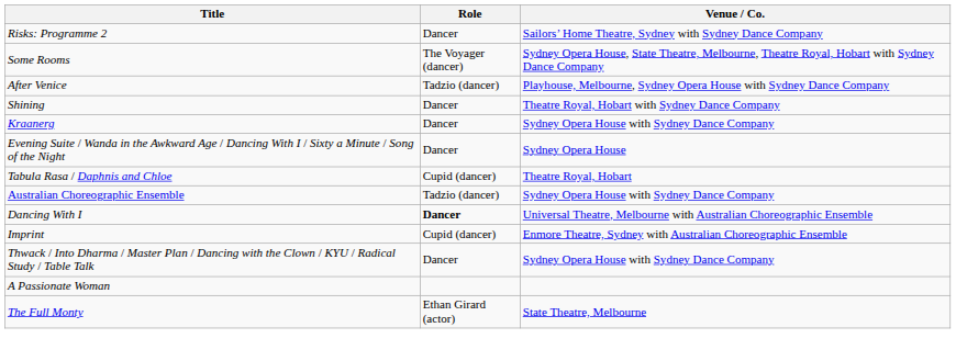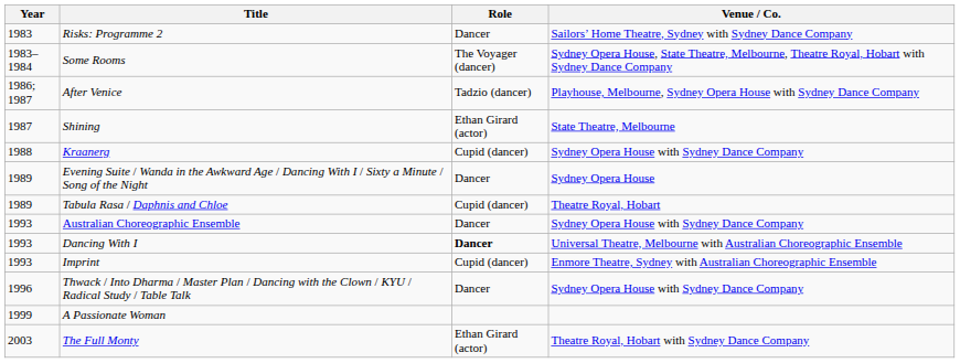+ column: Year | 1983 | 1983–1984 | 1986; 1987 | 1987 | 1988 | 1989 | 1989 | 1993 | 1993 | 1993 | 1996 | 1999 | 2003
Shining | Role: Dancer -> Ethan Girard (actor)
Shining | Venue / Co.: Theatre Royal, Hobart with Sydney Dance Company -> State Theatre, Melbourne
Kraanerg | Role: Dancer -> Cupid (dancer)
Australian Choreographic Ensemble | Role: Tadzio (dancer) -> Dancer
The Full Monty | Venue / Co.: State Theatre, Melbourne -> Theatre Royal, Hobart with Sydney Dance Company
